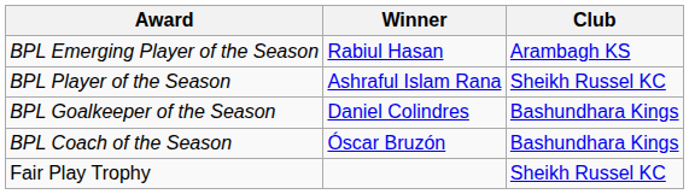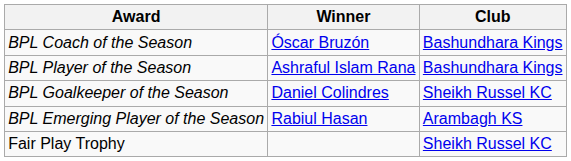rows swapped: BPL Coach of the Season <-> BPL Emerging Player of the Season
BPL Player of the Season | Club: Sheikh Russel KC -> Bashundhara Kings
BPL Goalkeeper of the Season | Club: Bashundhara Kings -> Sheikh Russel KC
